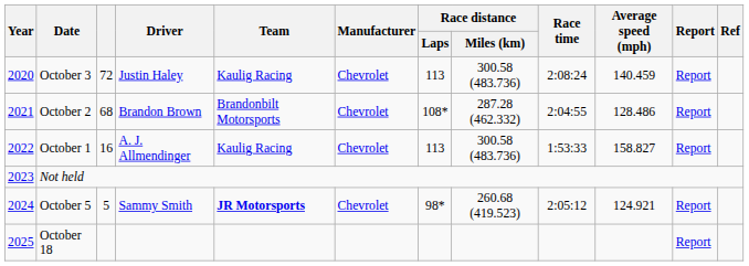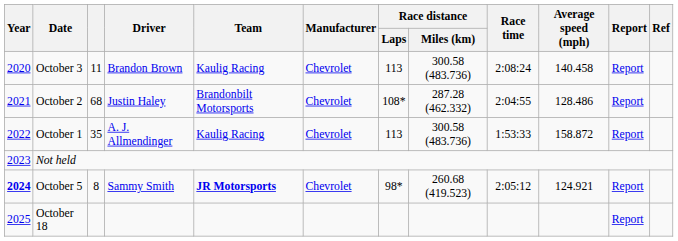October 3 | column 3: 72 -> 11
October 3 | Driver: Justin Haley -> Brandon Brown
October 3 | Average speed (mph): 140.459 -> 140.458
October 2 | Driver: Brandon Brown -> Justin Haley
October 1 | column 3: 16 -> 35
October 1 | Average speed (mph): 158.827 -> 158.872
October 5 | Year: normal -> bold
October 5 | column 3: 5 -> 8
